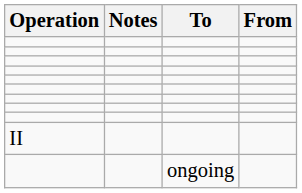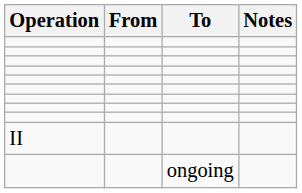columns swapped: From <-> Notes
